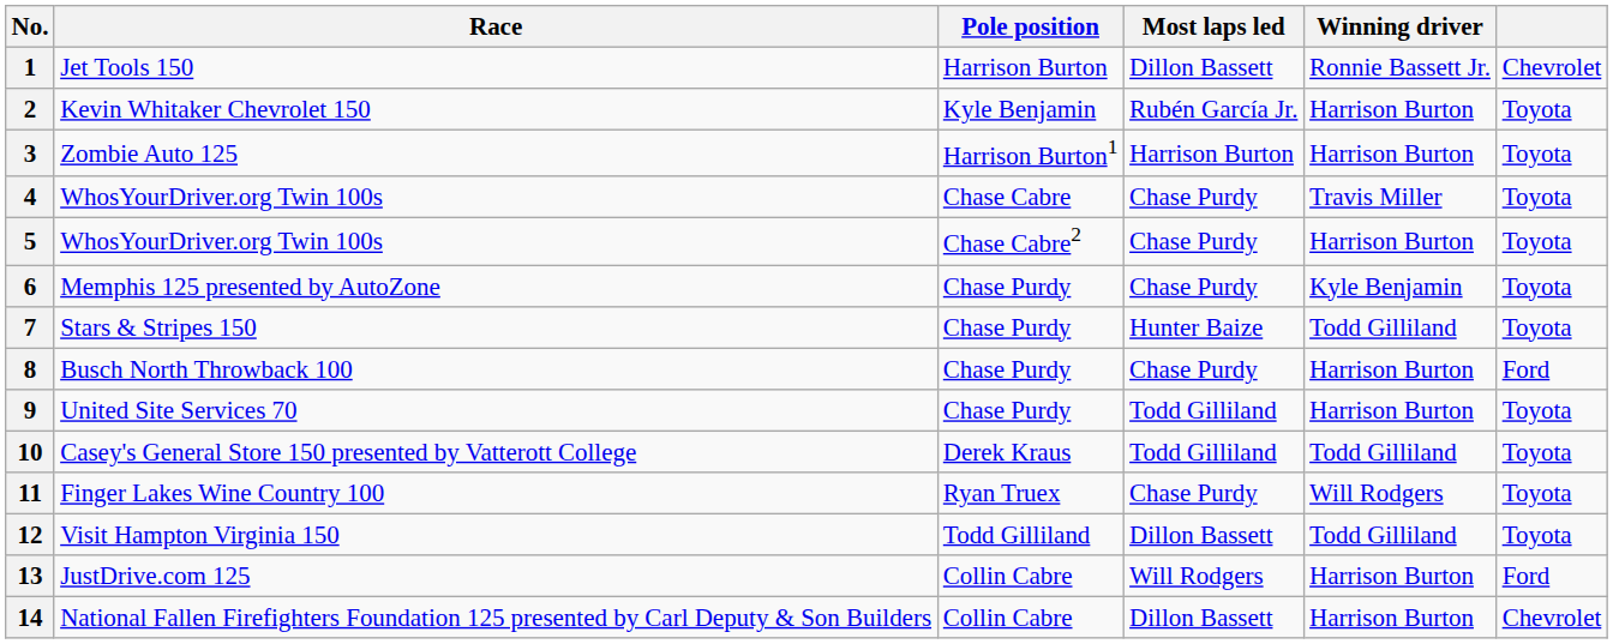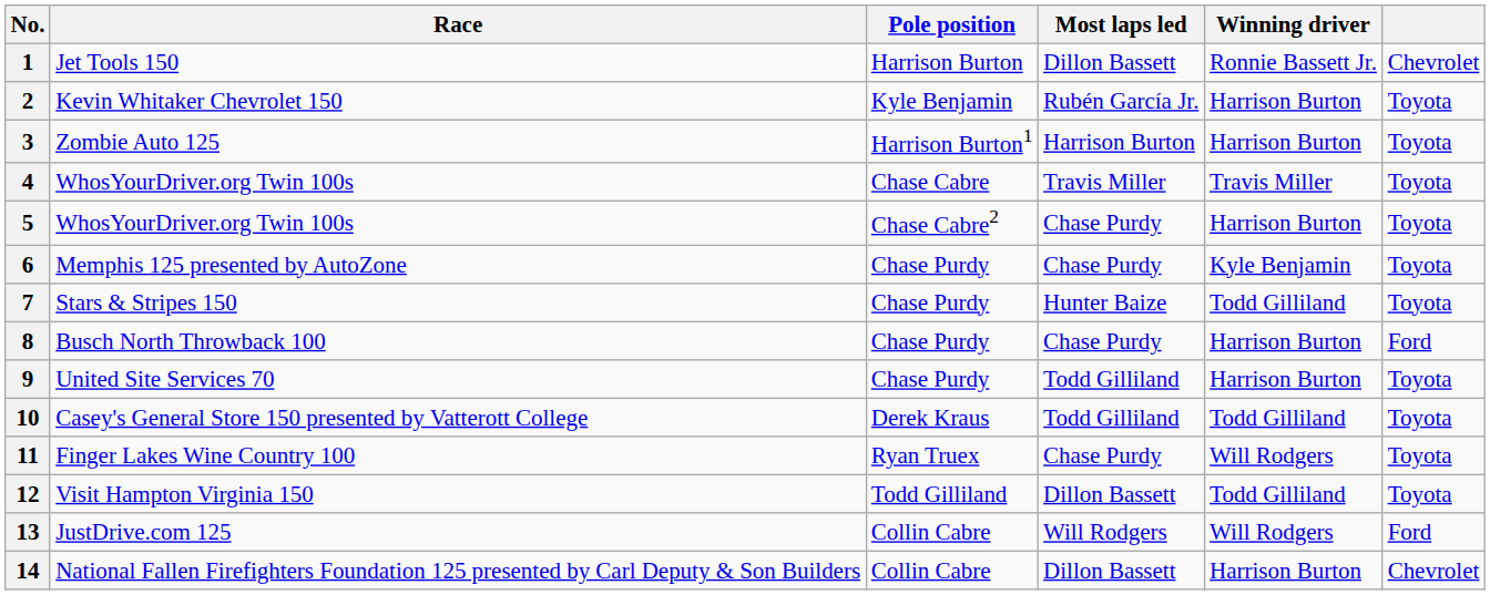4 | Most laps led: Chase Purdy -> Travis Miller
13 | Winning driver: Harrison Burton -> Will Rodgers
